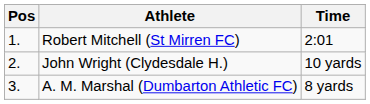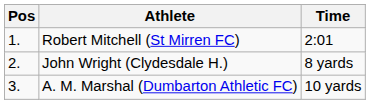John Wright (Clydesdale H.) | Time: 10 yards -> 8 yards
A. M. Marshal (Dumbarton Athletic FC) | Time: 8 yards -> 10 yards
